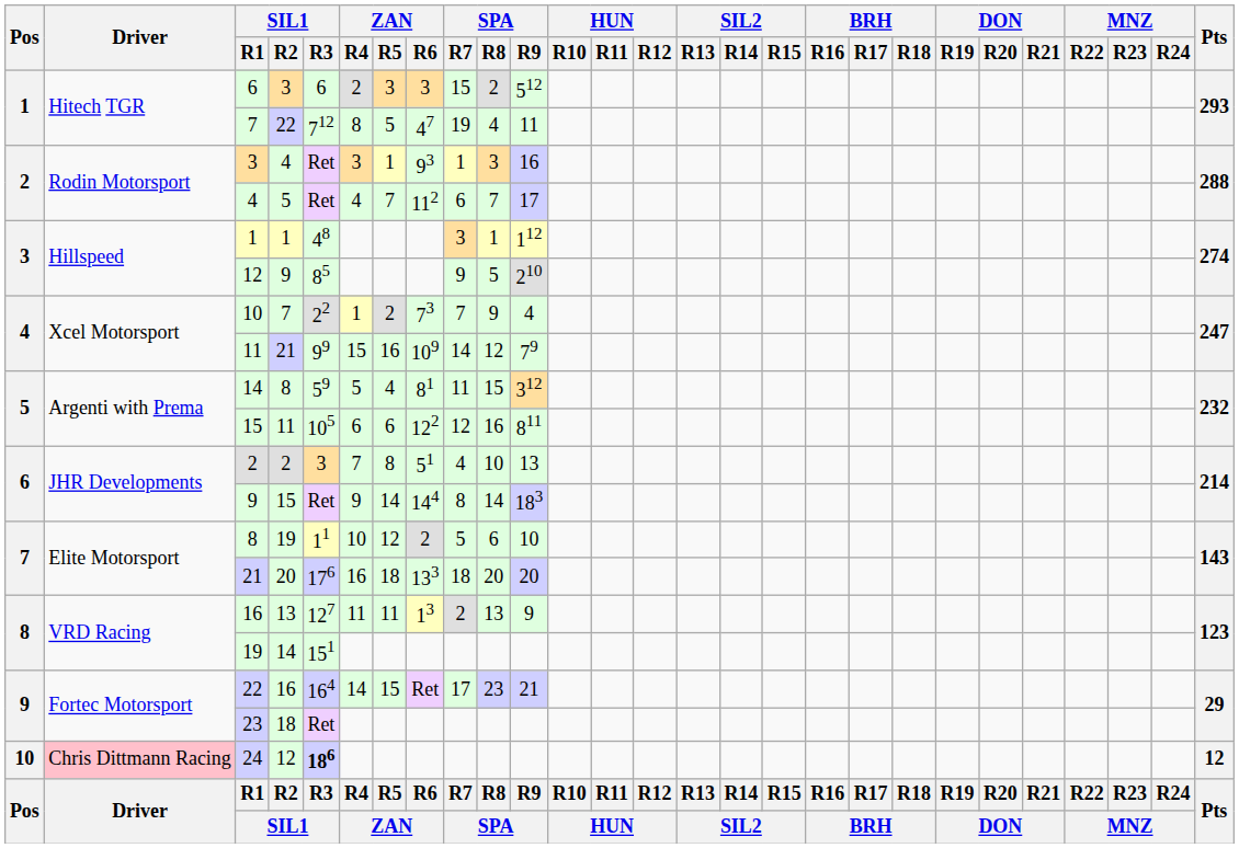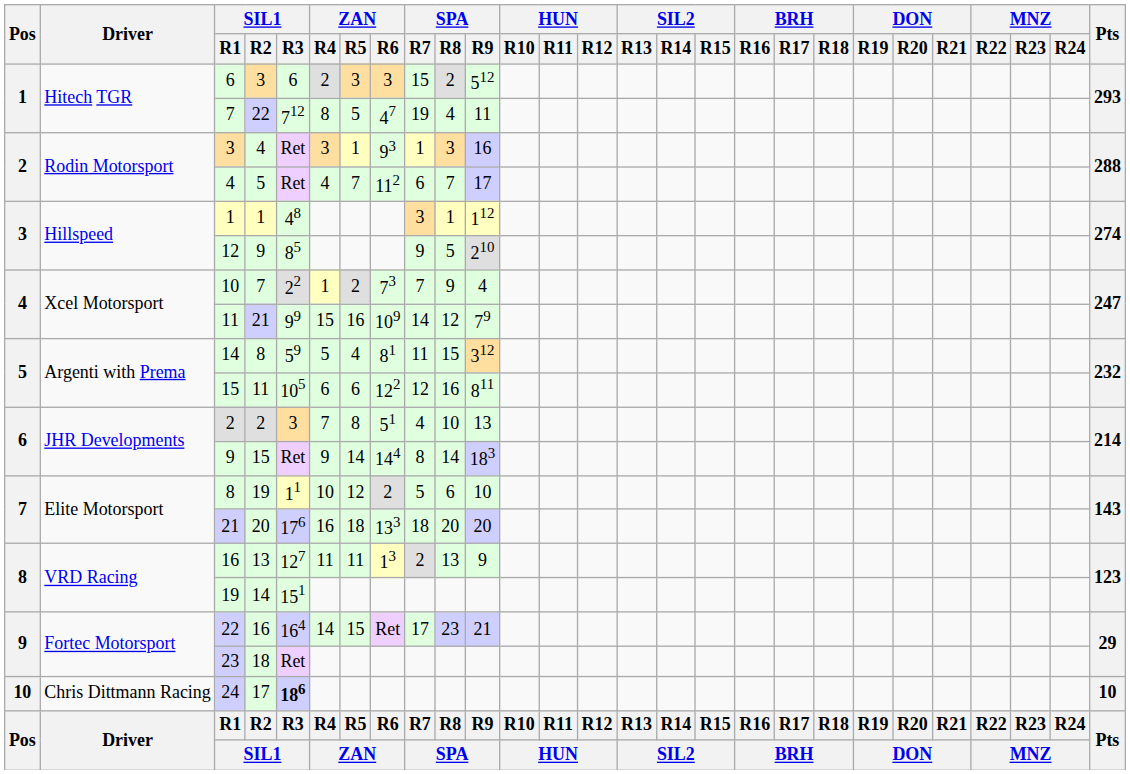24 | Driver: pink background -> no background
24 | SIL1 / R2: 12 -> 17
24 | Pts: 12 -> 10
